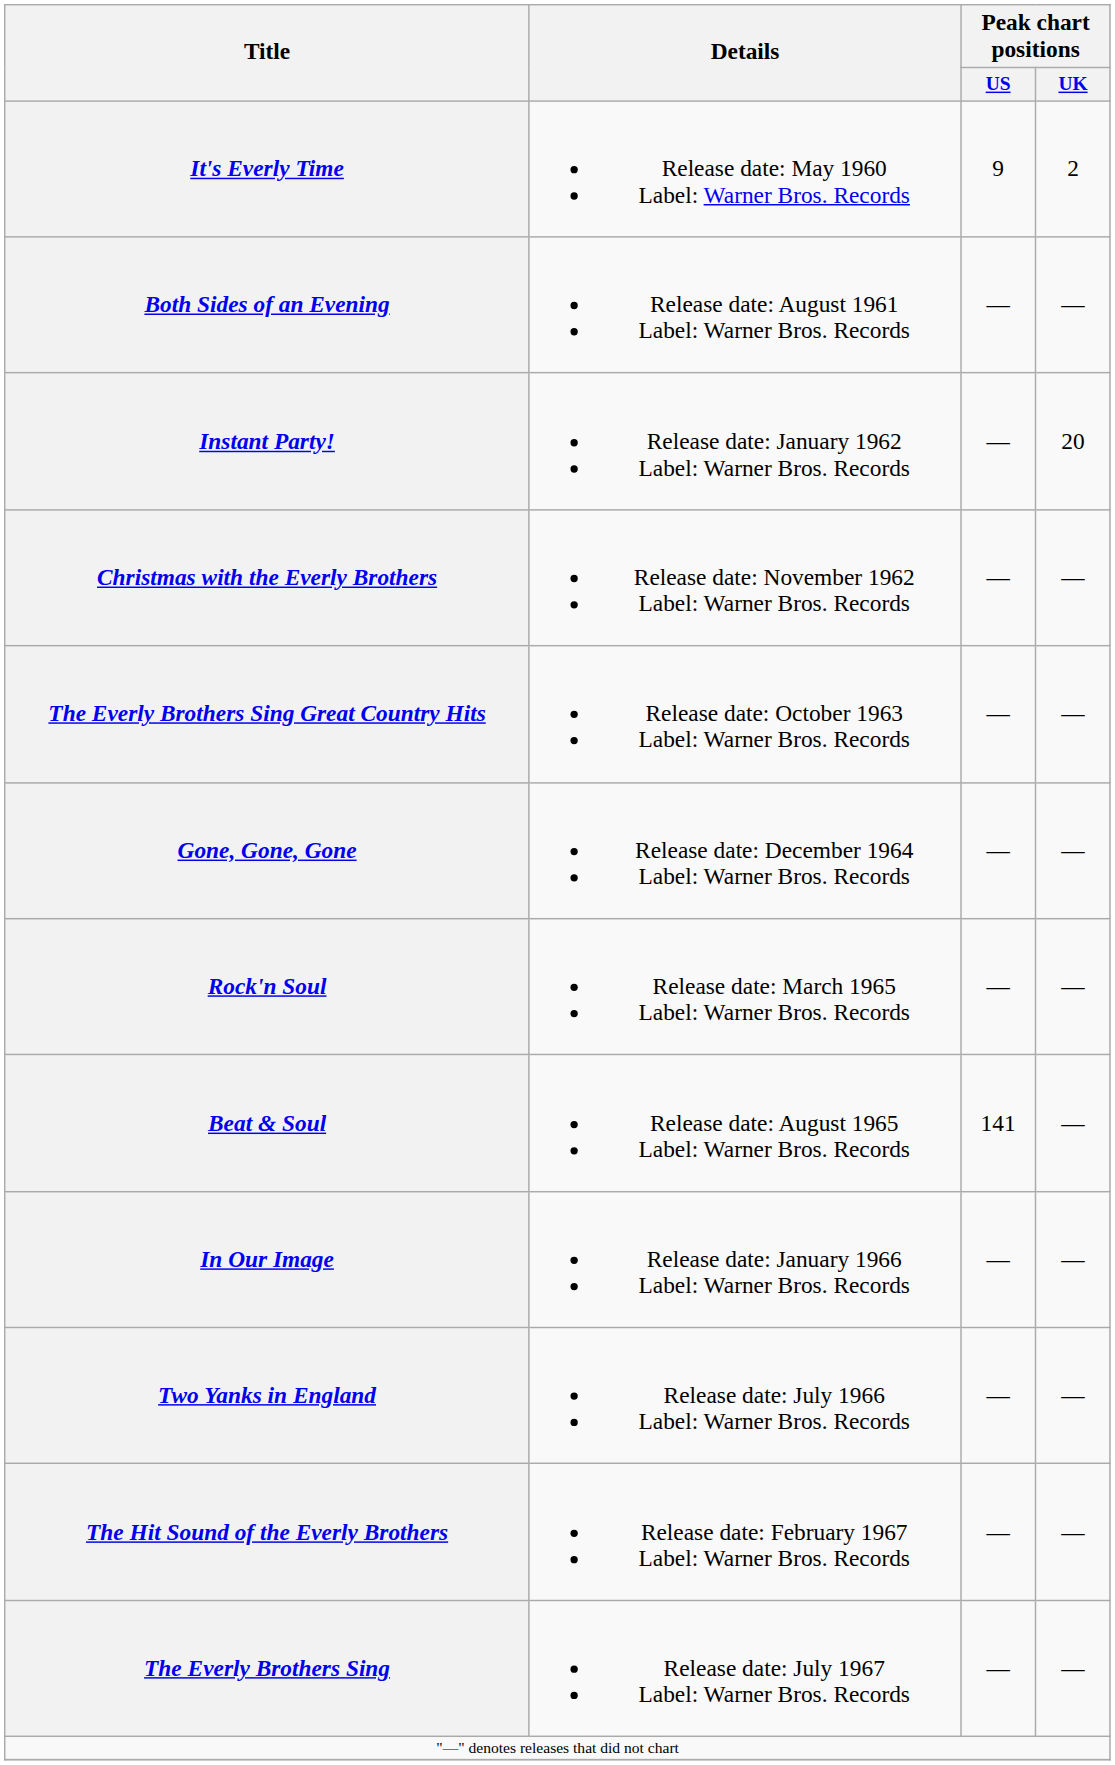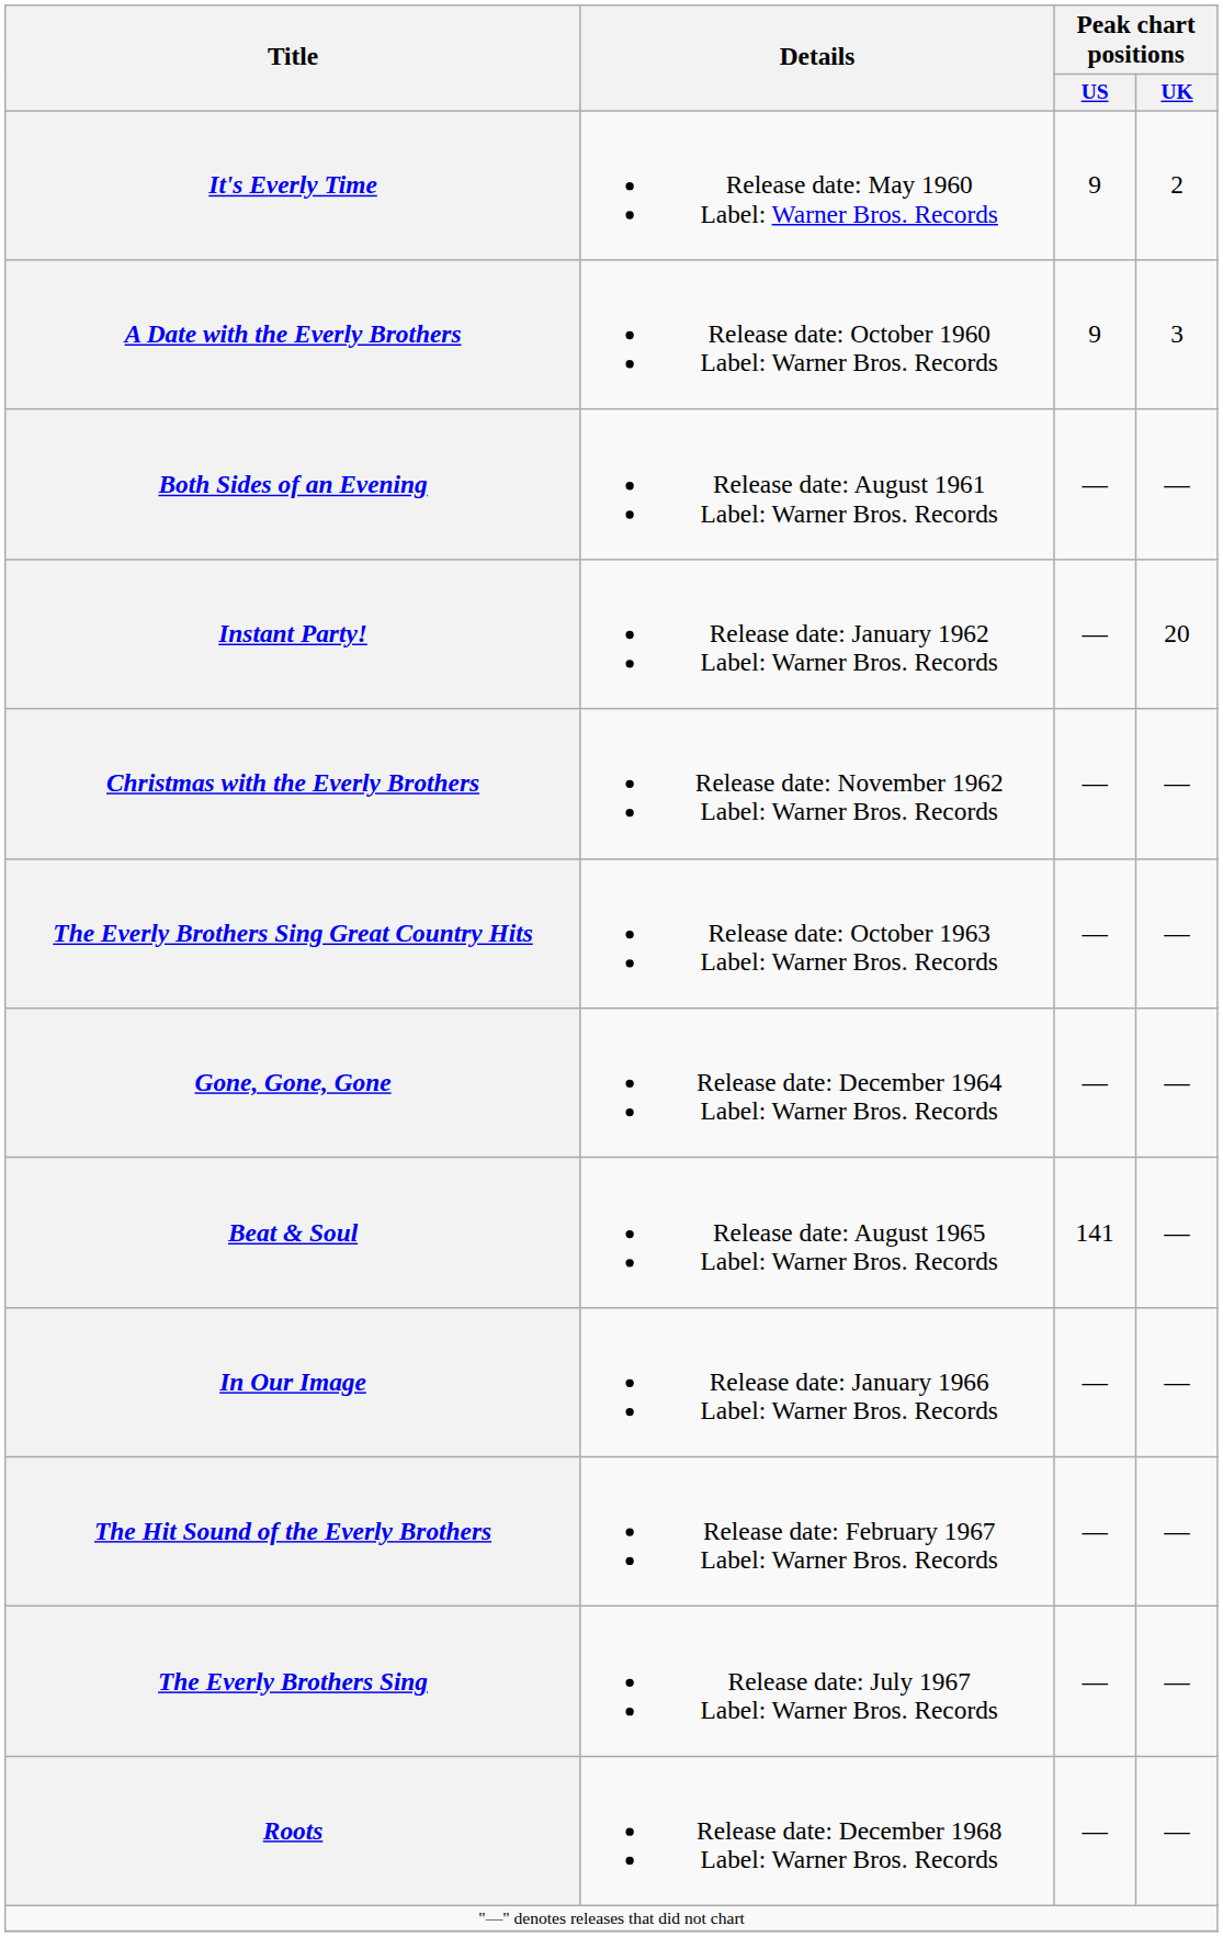+ row: A Date with the Everly Brothers | Release date: October 1960 Label: Warner Bros. Records | 9 | 3
- row: Rock'n Soul | Release date: March 1965 Label: Warner Bros. Records | — | —
- row: Two Yanks in England | Release date: July 1966 Label: Warner Bros. Records | — | —
+ row: Roots | Release date: December 1968 Label: Warner Bros. Records | — | —
